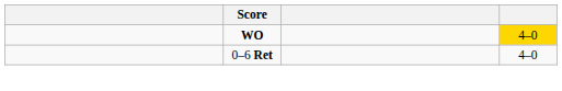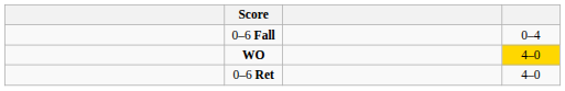+ row: 0–6 Fall | 0–4
